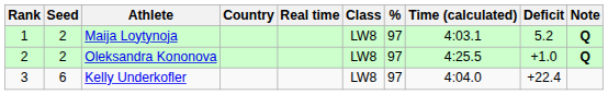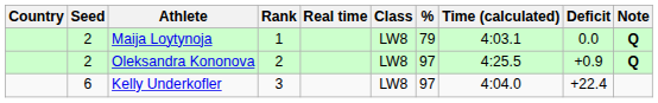columns swapped: Rank <-> Country
Maija Loytynoja | %: 97 -> 79
Maija Loytynoja | Deficit: 5.2 -> 0.0
Oleksandra Kononova | Deficit: +1.0 -> +0.9
